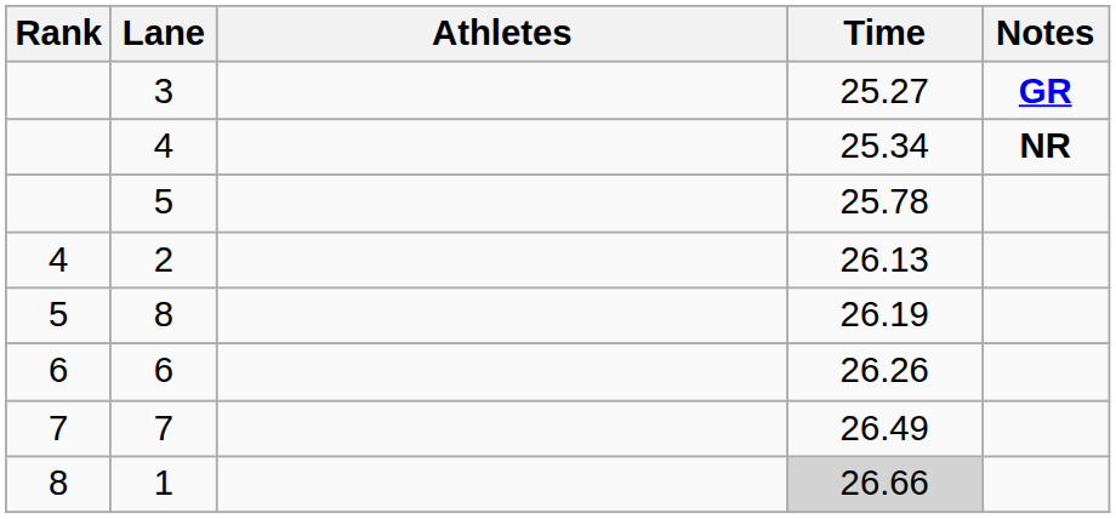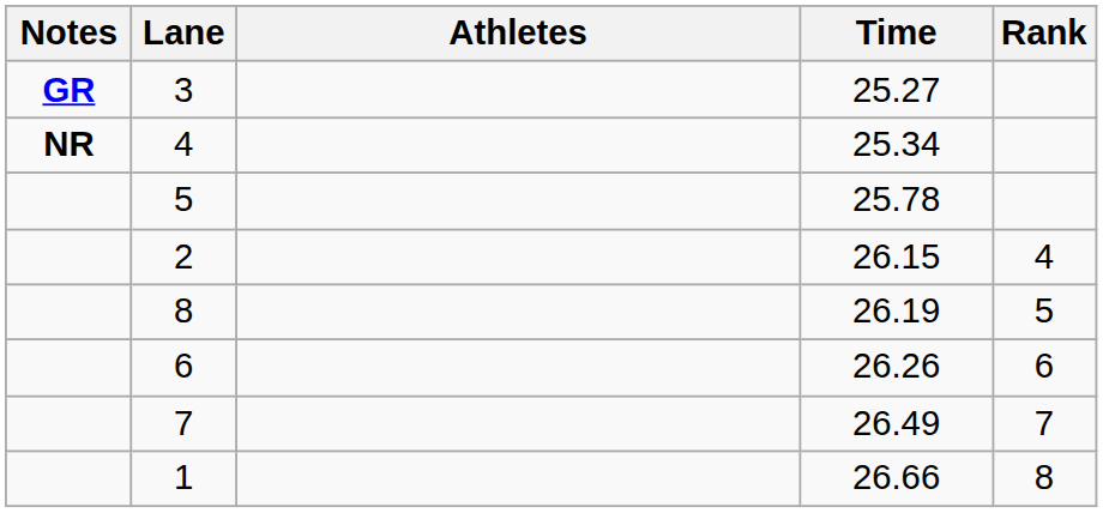columns swapped: Rank <-> Notes
2 | Time: 26.13 -> 26.15
1 | Time: lightgrey background -> no background
